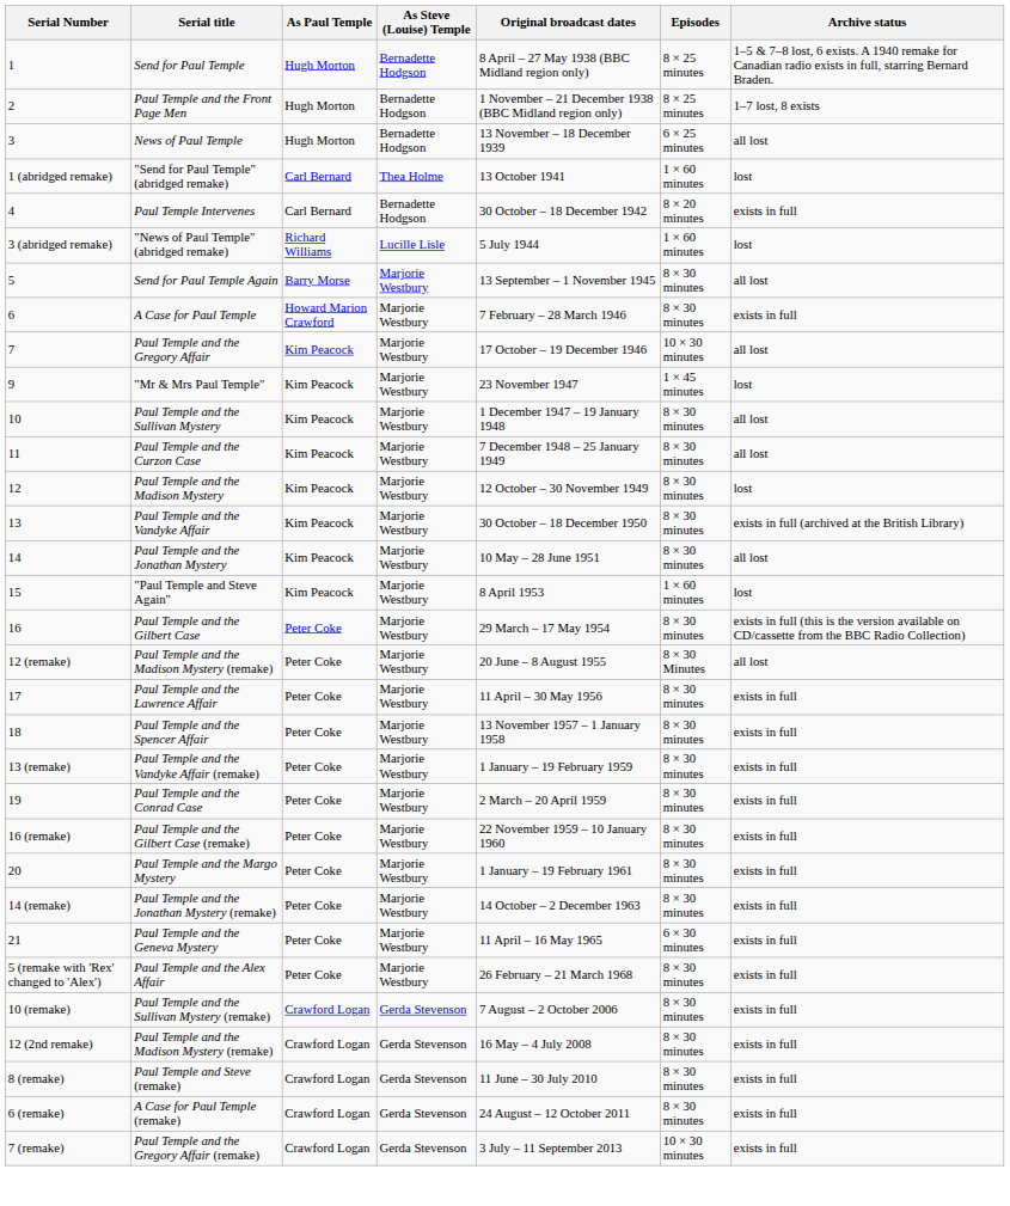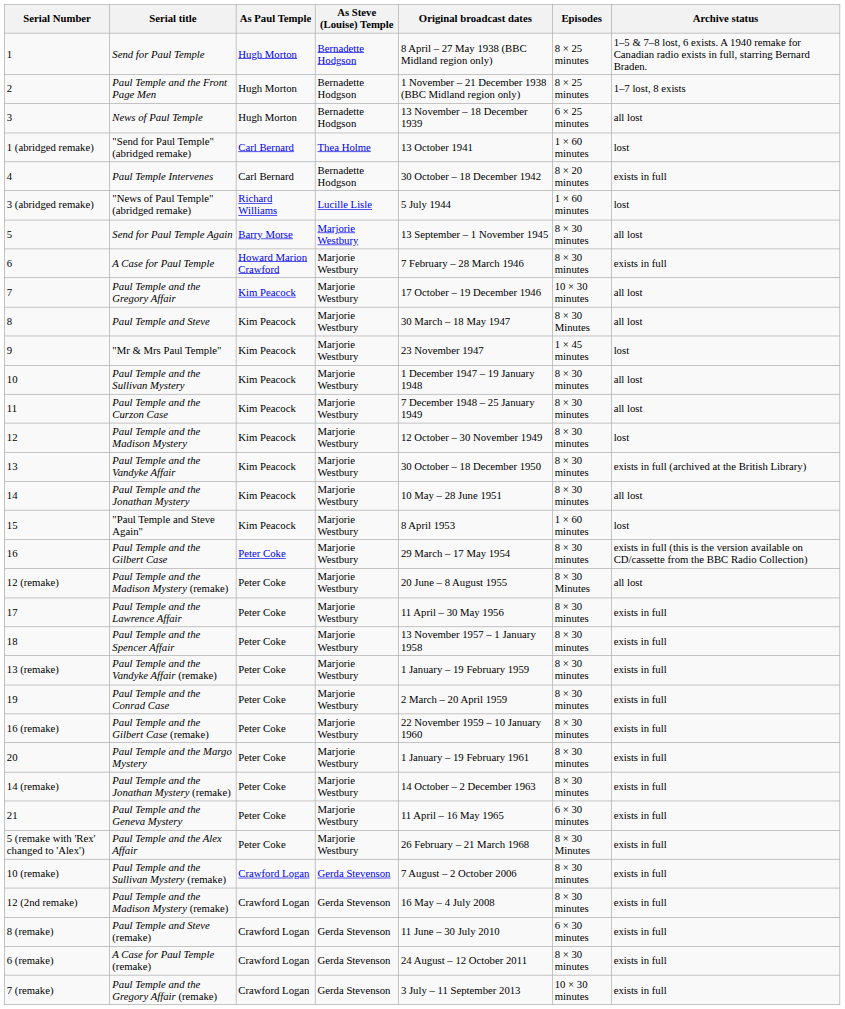+ row: 8 | Paul Temple and Steve | Kim Peacock | Marjorie Westbury | 30 March – 18 May 1947 | 8 × 30 Minutes | all lost
Paul Temple and the Alex Affair | Episodes: 8 × 30 minutes -> 8 × 30 Minutes
Paul Temple and Steve (remake) | Episodes: 8 × 30 minutes -> 6 × 30 minutes
